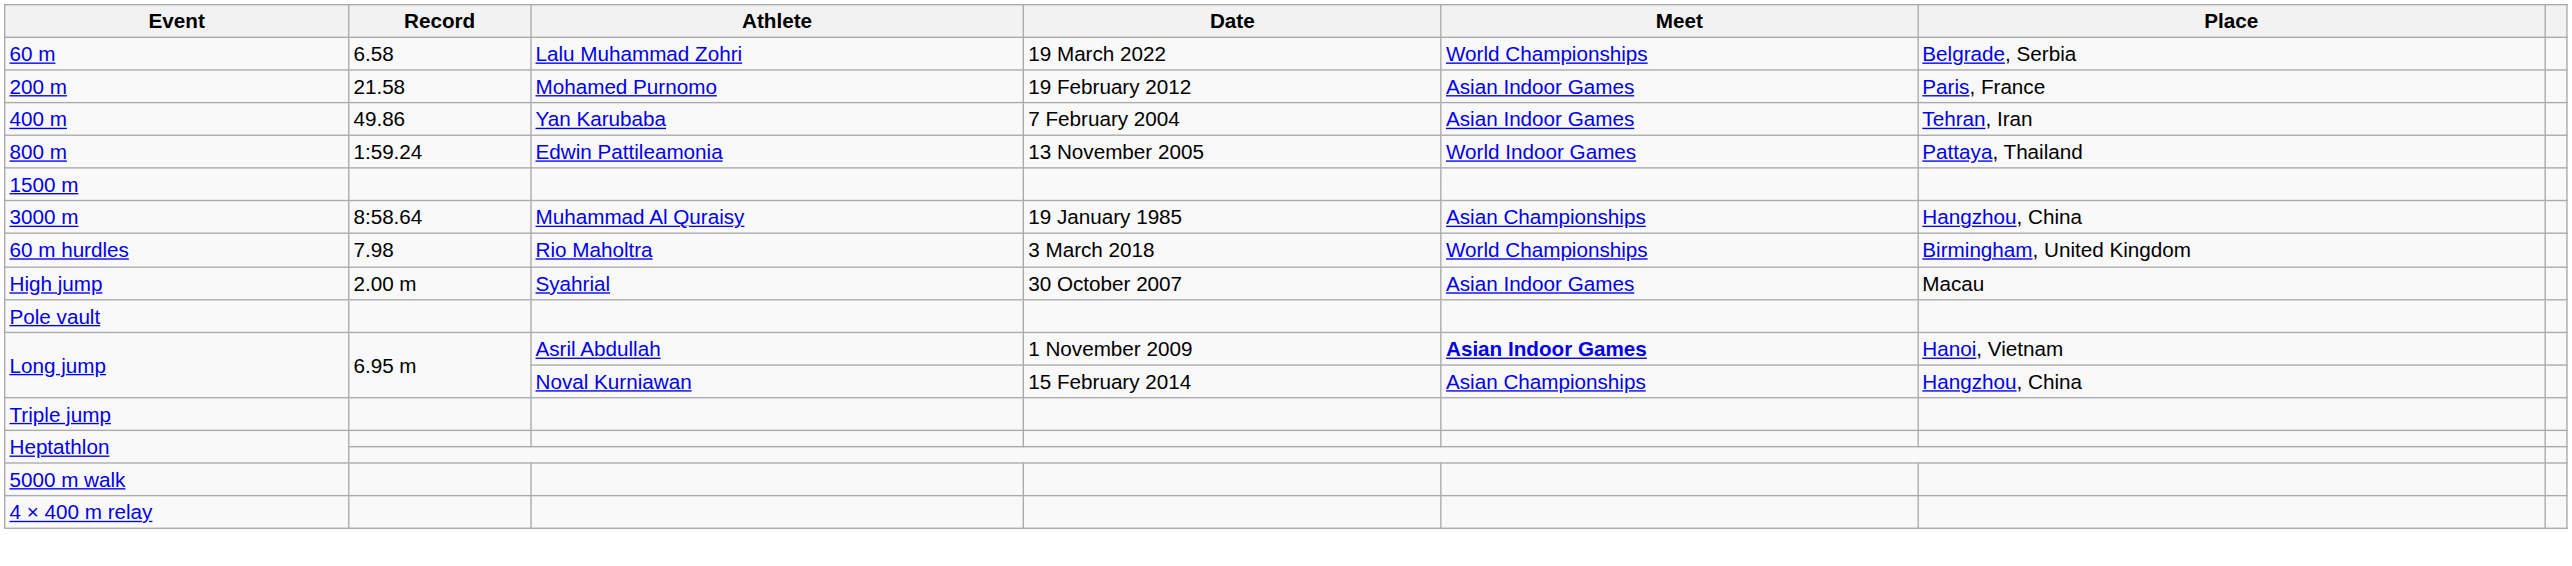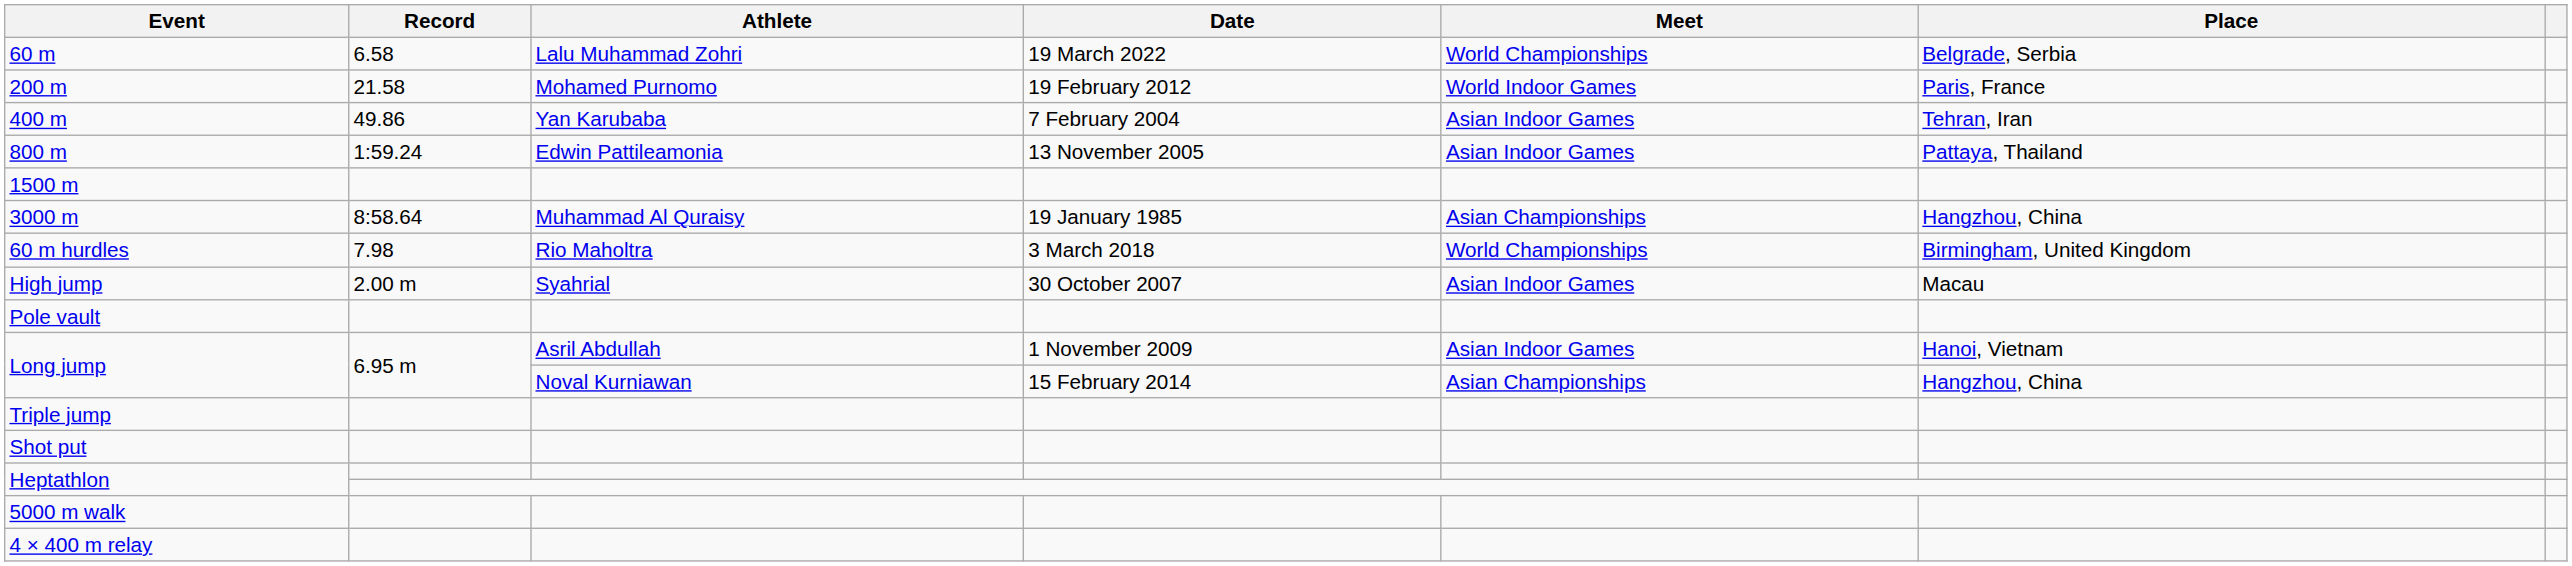200 m | Meet: Asian Indoor Games -> World Indoor Games
800 m | Meet: World Indoor Games -> Asian Indoor Games
Long jump / Asril Abdullah | Meet: bold -> normal
+ row: Shot put
